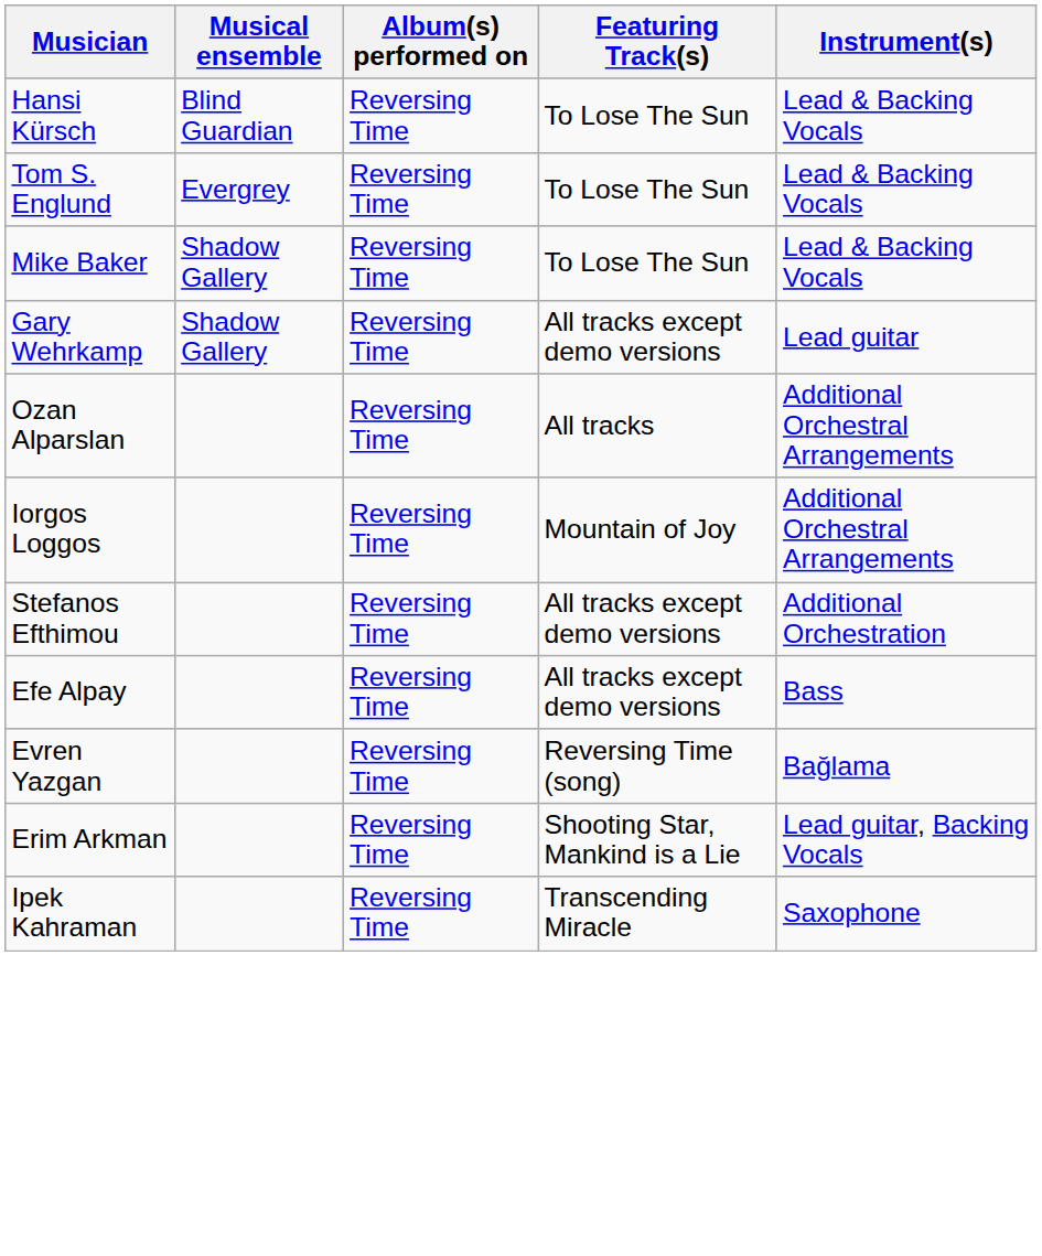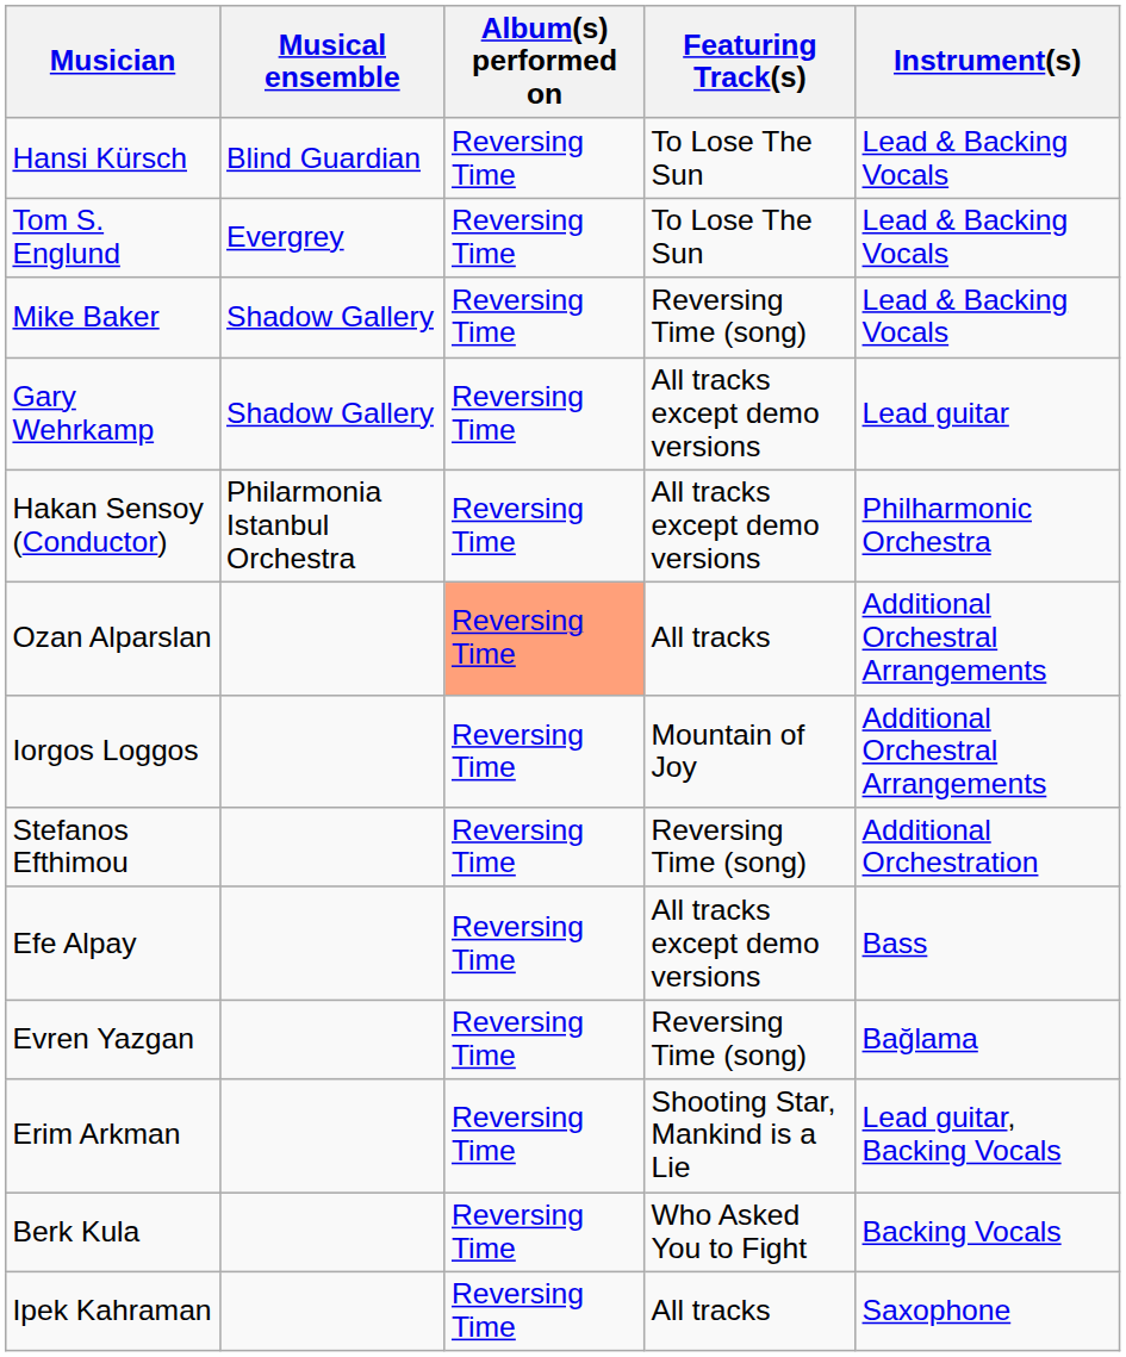Mike Baker | Featuring Track(s): To Lose The Sun -> Reversing Time (song)
+ row: Hakan Sensoy (Conductor) | Philarmonia Istanbul Orchestra | Reversing Time | All tracks except demo versions | Philharmonic Orchestra
Ozan Alparslan | Album(s) performed on: no background -> lightsalmon background
Stefanos Efthimou | Featuring Track(s): All tracks except demo versions -> Reversing Time (song)
+ row: Berk Kula | Reversing Time | Who Asked You to Fight | Backing Vocals
Ipek Kahraman | Featuring Track(s): Transcending Miracle -> All tracks
